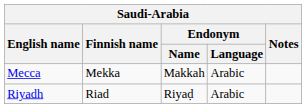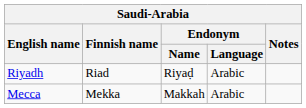rows swapped: Mecca <-> Riyadh
